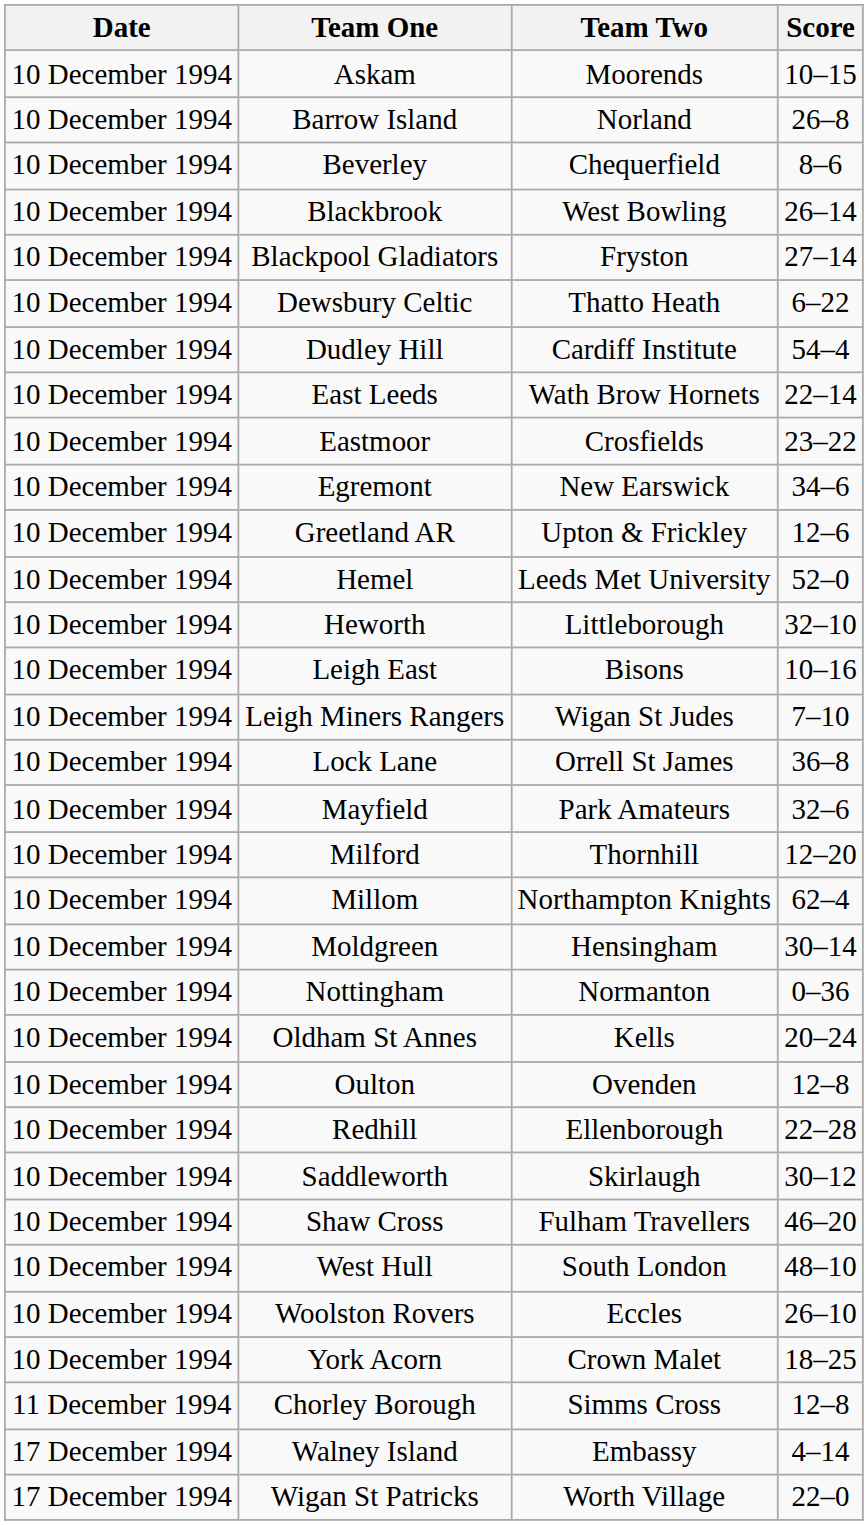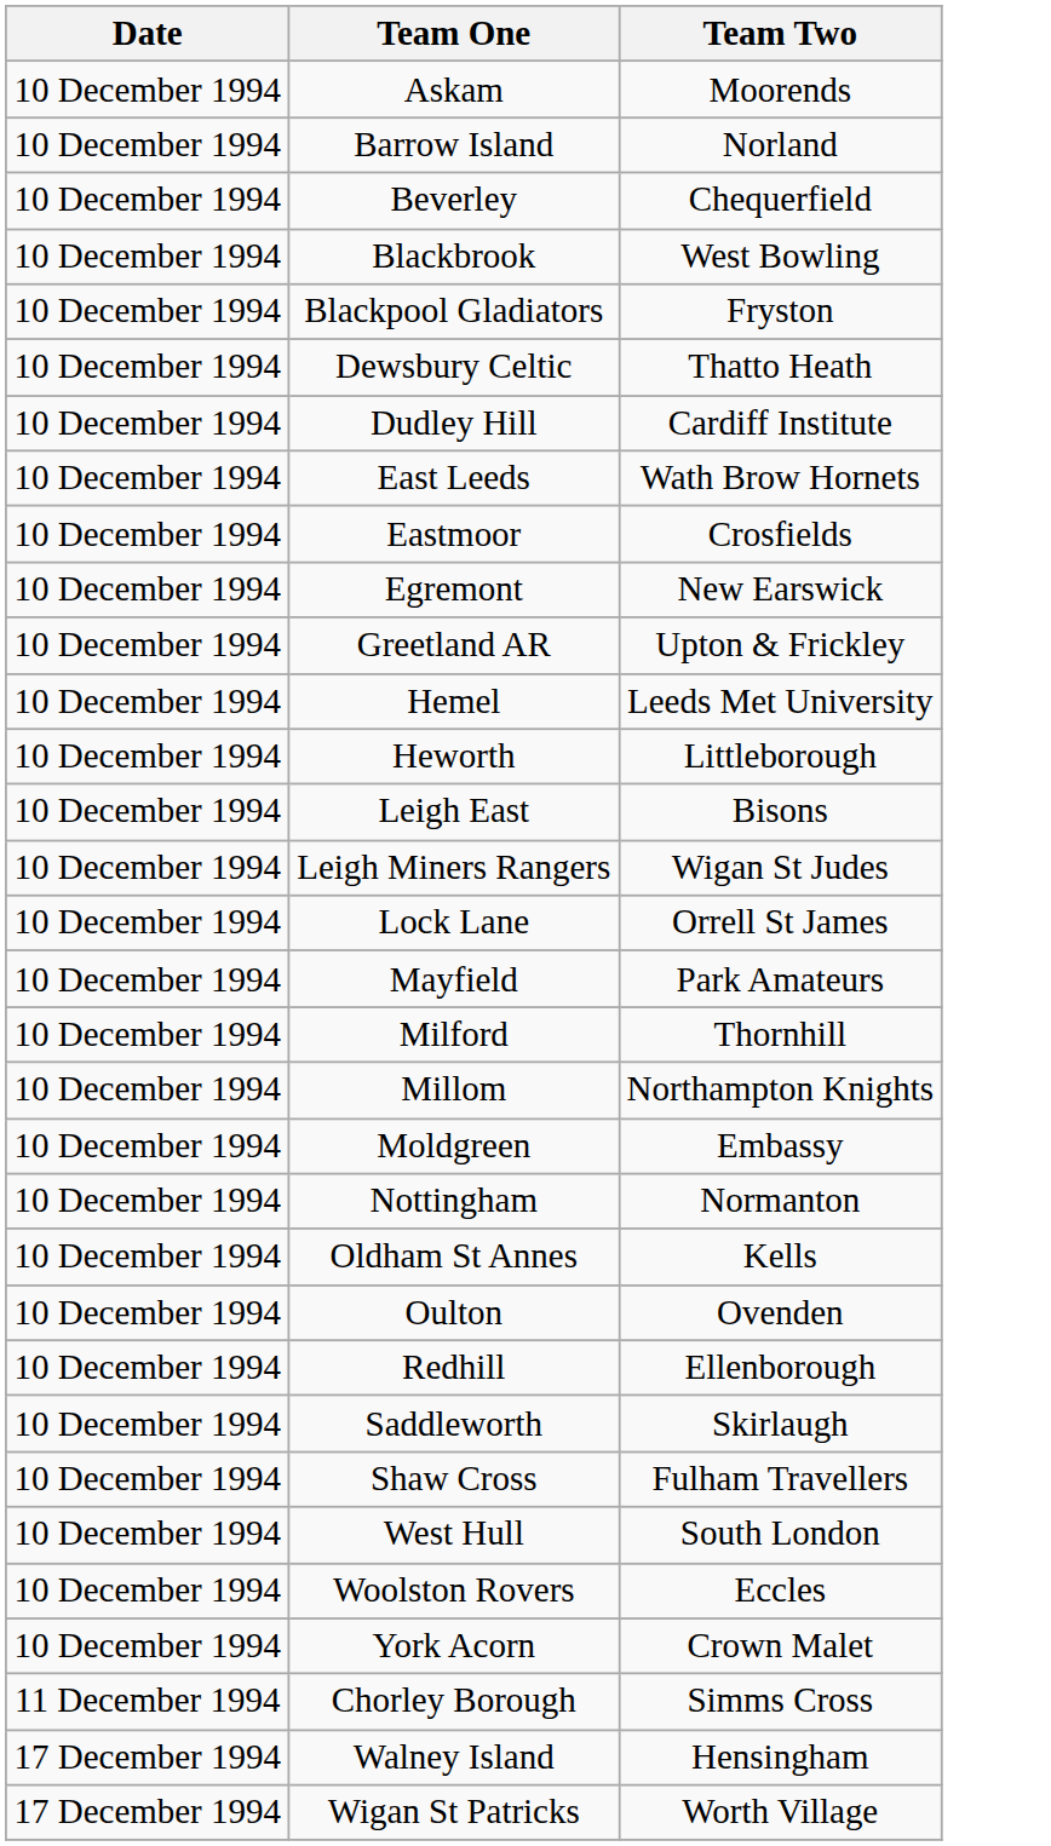- column: Score | 10–15 | 26–8 | 8–6 | 26–14 | 27–14 | 6–22 | 54–4 | 22–14 | 23–22 | 34–6 | 12–6 | 52–0 | 32–10 | 10–16 | 7–10 | 36–8 | 32–6 | 12–20 | 62–4 | 30–14 | 0–36 | 20–24 | 12–8 | 22–28 | 30–12 | 46–20 | 48–10 | 26–10 | 18–25 | 12–8 | 4–14 | 22–0
Moldgreen | Team Two: Hensingham -> Embassy
Walney Island | Team Two: Embassy -> Hensingham
